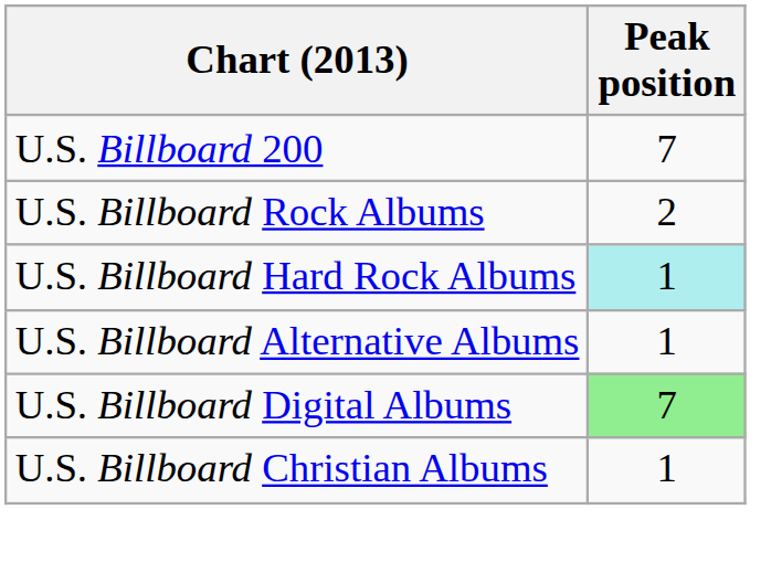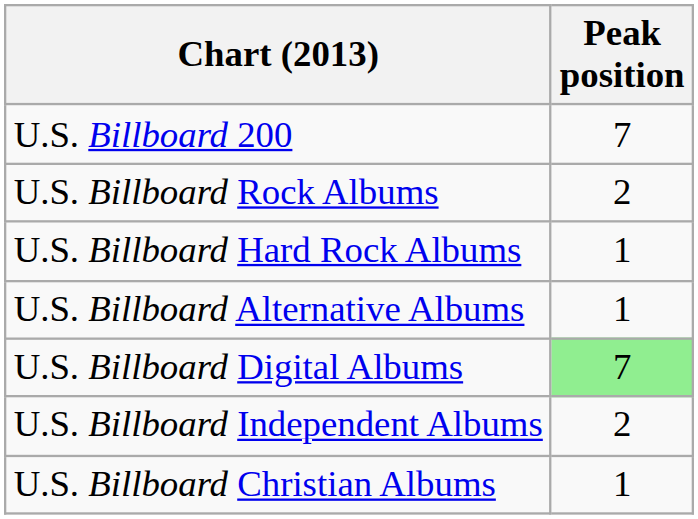U.S. Billboard Hard Rock Albums | Peak position: paleturquoise background -> no background
+ row: U.S. Billboard Independent Albums | 2
